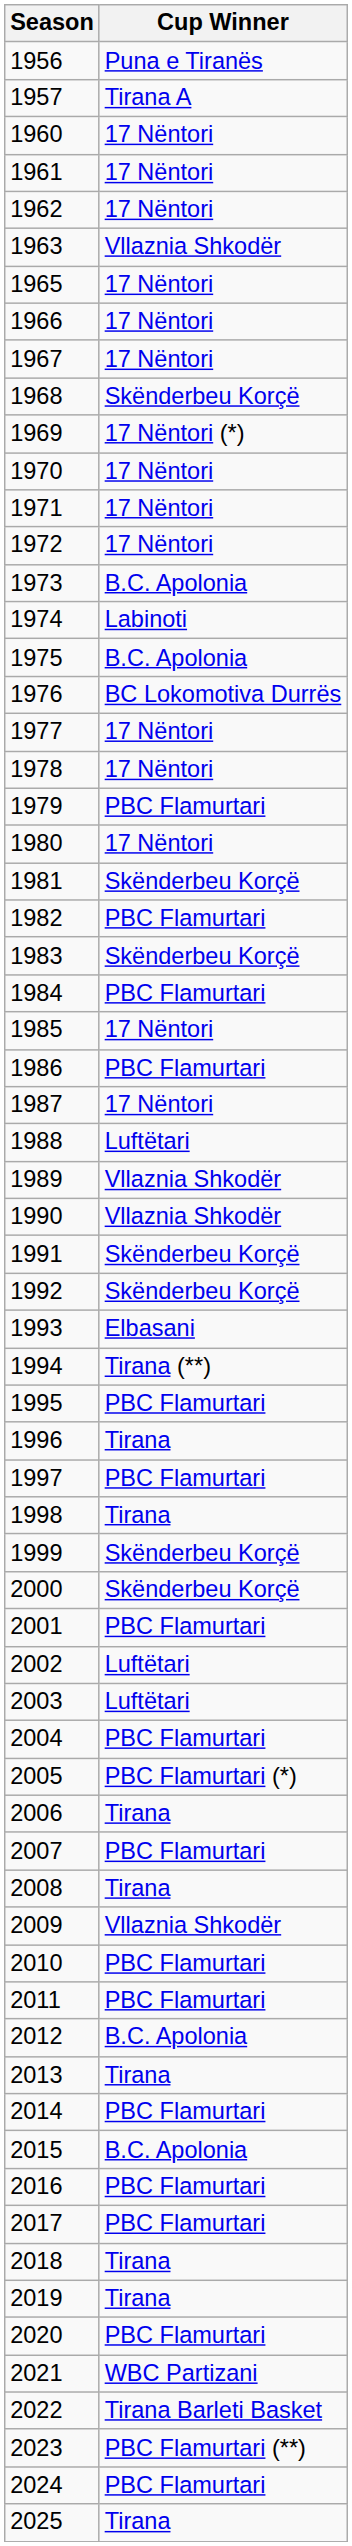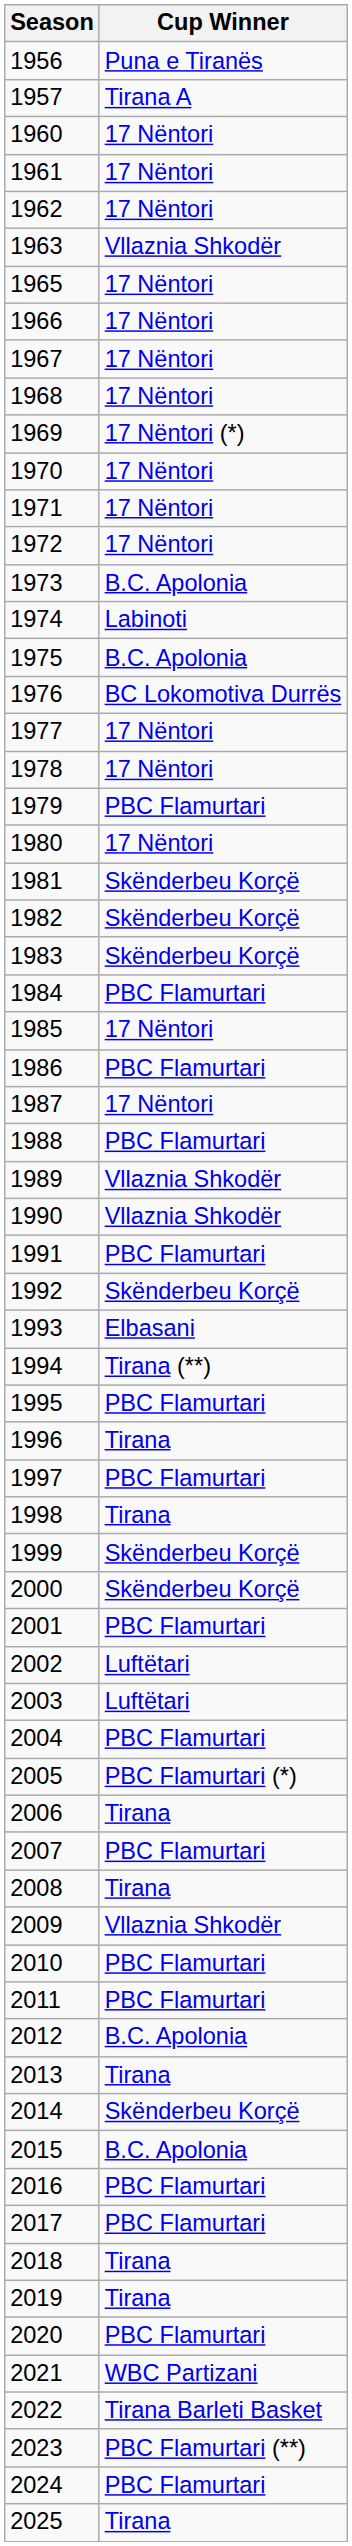1968 | Cup Winner: Skënderbeu Korçë -> 17 Nëntori
1982 | Cup Winner: PBC Flamurtari -> Skënderbeu Korçë
1988 | Cup Winner: Luftëtari -> PBC Flamurtari
1991 | Cup Winner: Skënderbeu Korçë -> PBC Flamurtari
2014 | Cup Winner: PBC Flamurtari -> Skënderbeu Korçë
